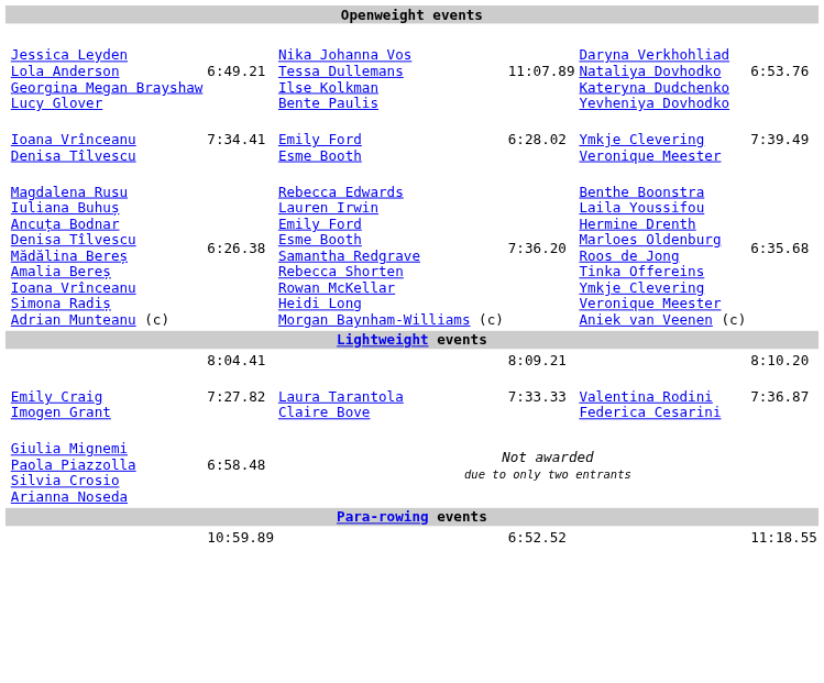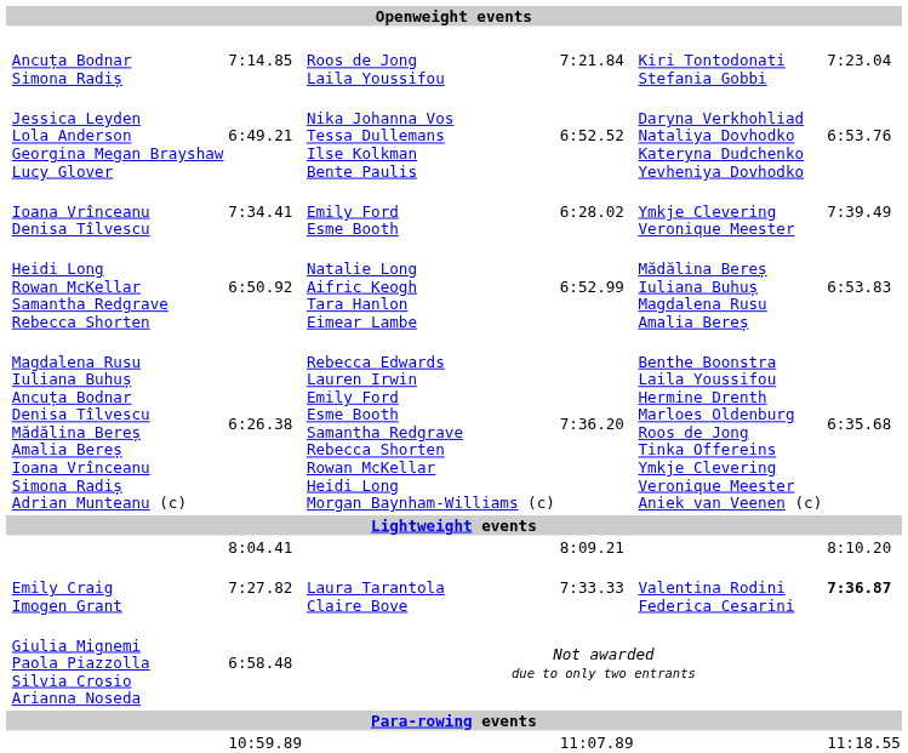+ row: Ancuța Bodnar Simona Radiș | 7:14.85 | Roos de Jong Laila Youssifou | 7:21.84 | Kiri Tontodonati Stefania Gobbi | 7:23.04
6:49.21 | column 5: 11:07.89 -> 6:52.52
+ row: Heidi Long Rowan McKellar Samantha Redgrave Rebecca Shorten | 6:50.92 | Natalie Long Aifric Keogh Tara Hanlon Eimear Lambe | 6:52.99 | Mădălina Bereș Iuliana Buhuș Magdalena Rusu Amalia Bereș | 6:53.83
7:27.82 | column 7: normal -> bold
10:59.89 | column 5: 6:52.52 -> 11:07.89
